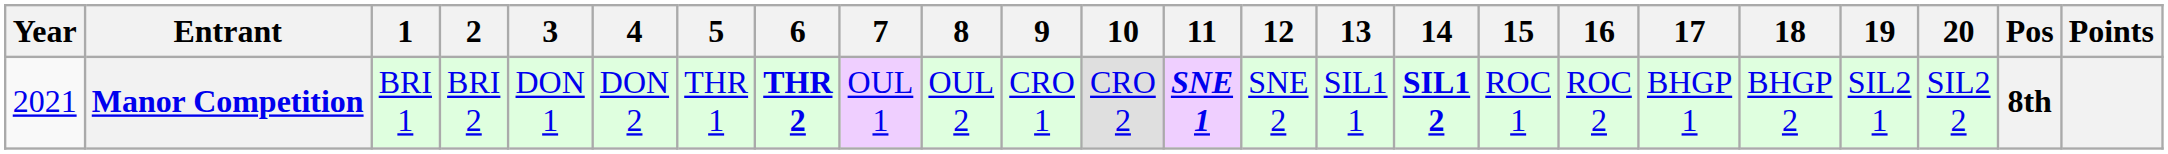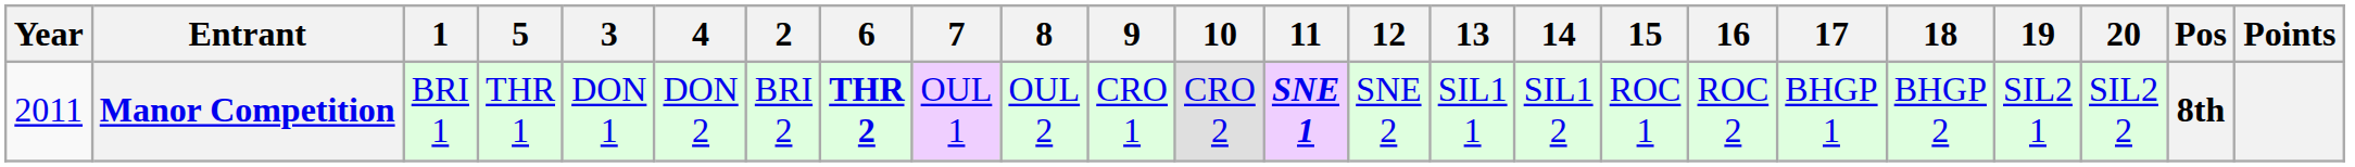columns swapped: 2 <-> 5
Manor Competition | Year: 2021 -> 2011
Manor Competition | 14: bold -> normal
